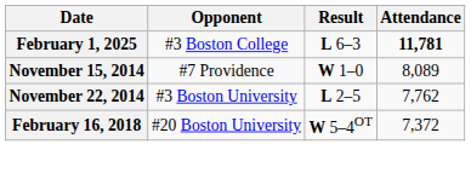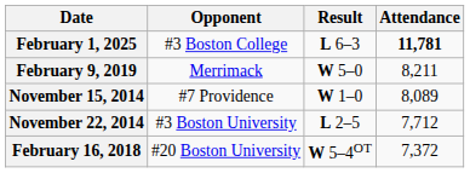+ row: February 9, 2019 | Merrimack | W 5–0 | 8,211
November 22, 2014 | Attendance: 7,762 -> 7,712
